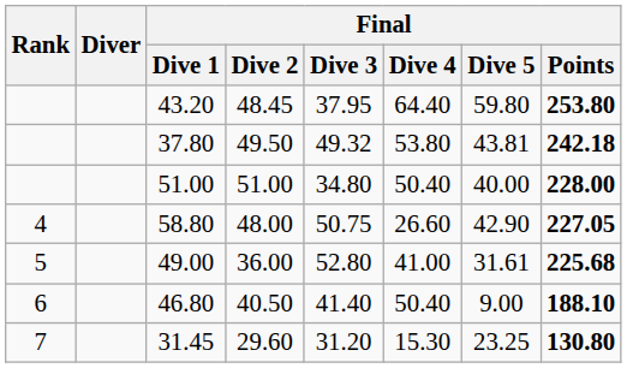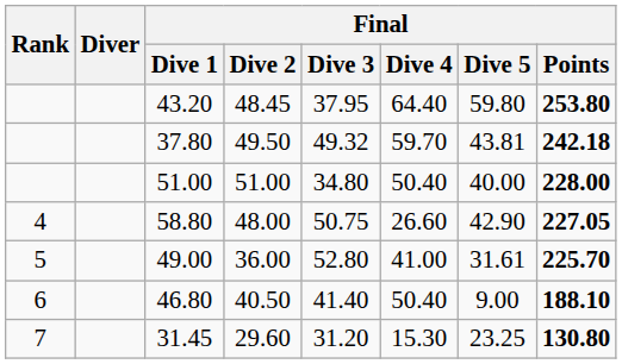37.80 | Final / Dive 4: 53.80 -> 59.70
49.00 | Final / Points: 225.68 -> 225.70
